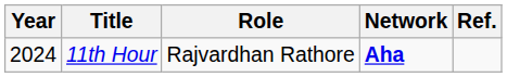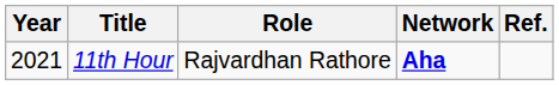11th Hour | Year: 2024 -> 2021
